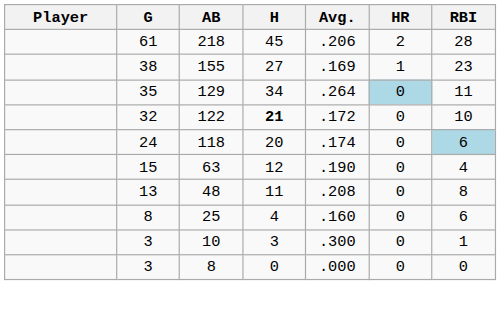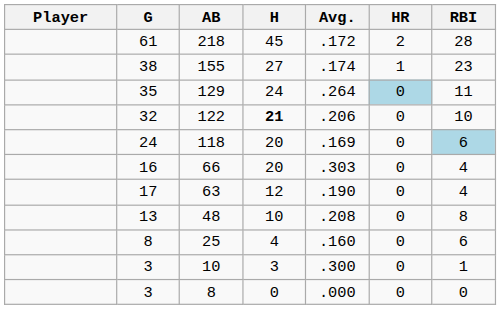218 | Avg.: .206 -> .172
155 | Avg.: .169 -> .174
129 | H: 34 -> 24
122 | Avg.: .172 -> .206
118 | Avg.: .174 -> .169
+ row: 16 | 66 | 20 | .303 | 0 | 4
63 | G: 15 -> 17
48 | H: 11 -> 10
